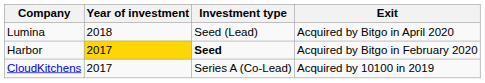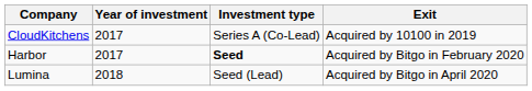rows swapped: CloudKitchens <-> Lumina
Harbor | Year of investment: gold background -> no background
